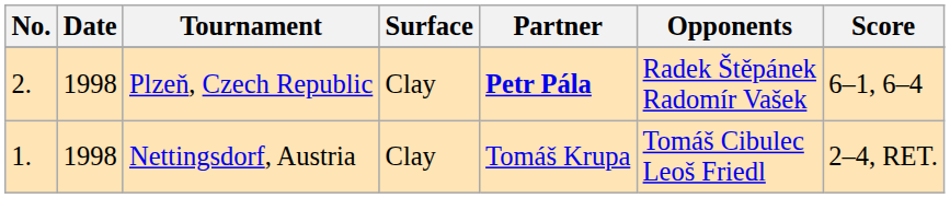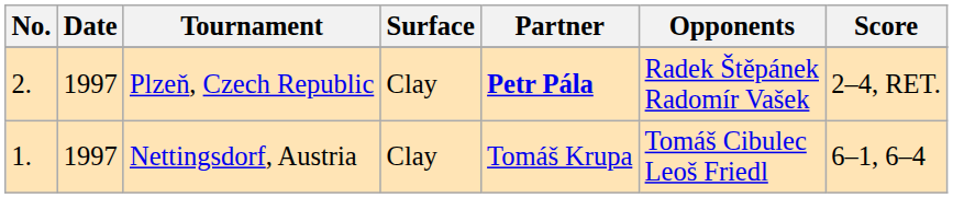Plzeň, Czech Republic | Date: 1998 -> 1997
Plzeň, Czech Republic | Score: 6–1, 6–4 -> 2–4, RET.
Nettingsdorf, Austria | Date: 1998 -> 1997
Nettingsdorf, Austria | Score: 2–4, RET. -> 6–1, 6–4
